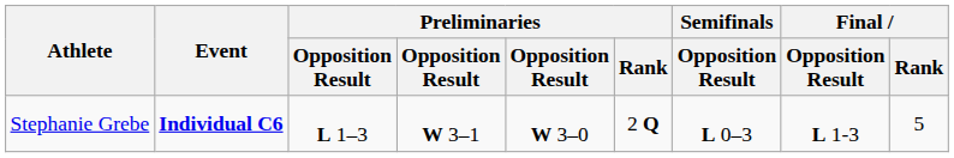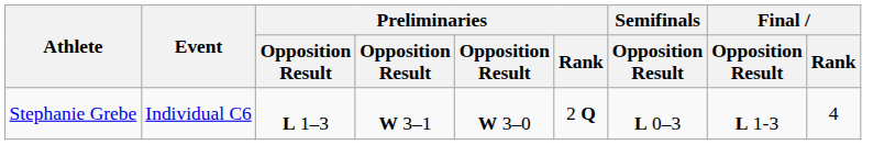Stephanie Grebe | Event: bold -> normal
Stephanie Grebe | Final / Rank: 5 -> 4
